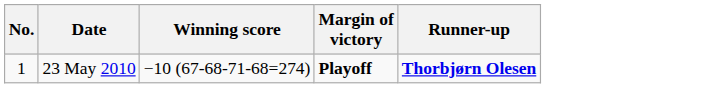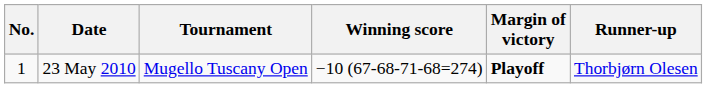+ column: Tournament | Mugello Tuscany Open
23 May 2010 | Runner-up: bold -> normal
